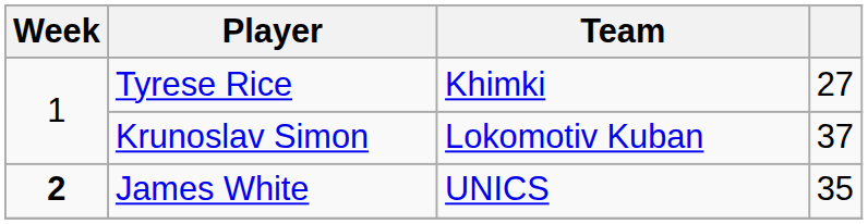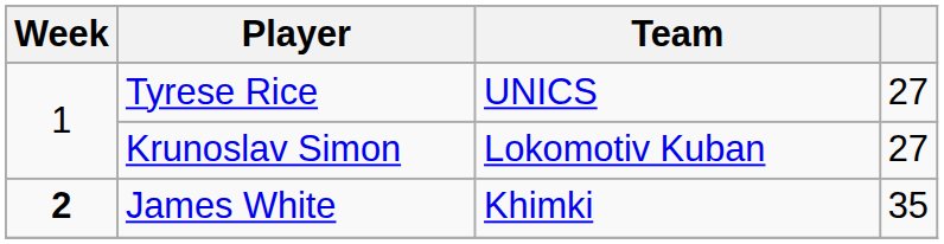Tyrese Rice | Team: Khimki -> UNICS
Krunoslav Simon | column 4: 37 -> 27
James White | Team: UNICS -> Khimki
